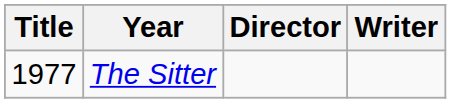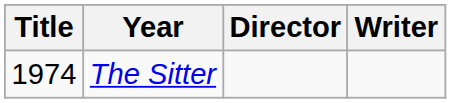The Sitter | Title: 1977 -> 1974
